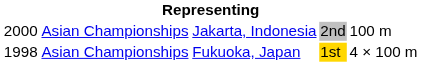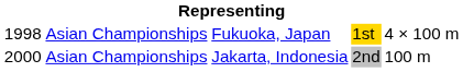rows swapped: Fukuoka, Japan <-> Jakarta, Indonesia
